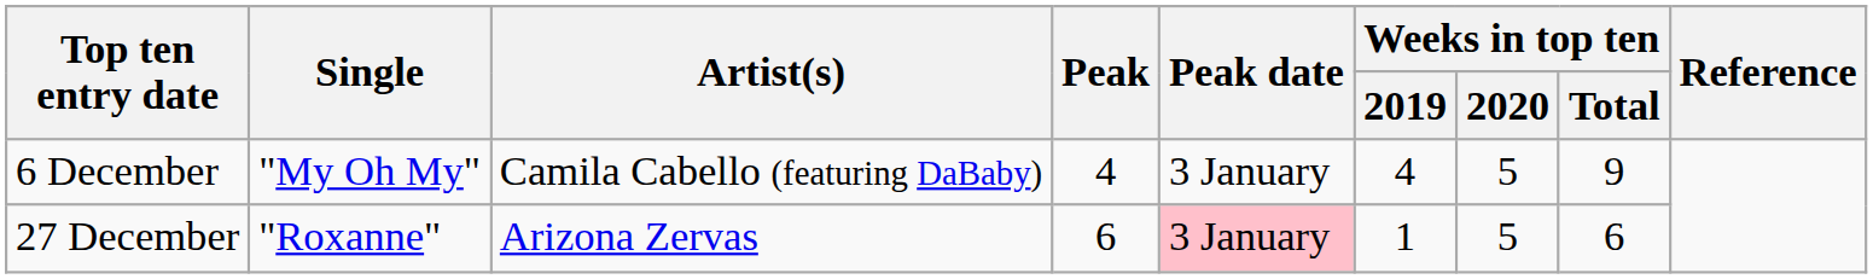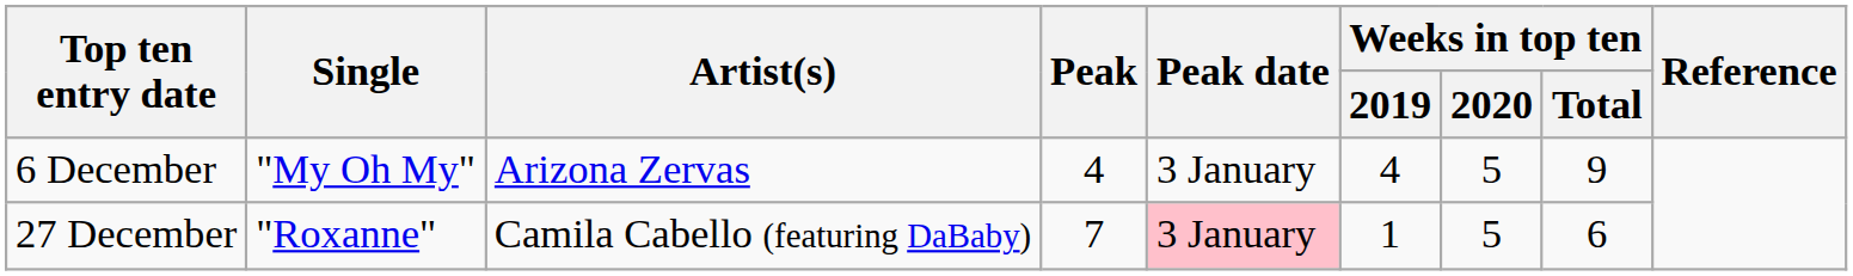6 December | Artist(s): Camila Cabello (featuring DaBaby) -> Arizona Zervas
27 December | Artist(s): Arizona Zervas -> Camila Cabello (featuring DaBaby)
27 December | Peak: 6 -> 7
